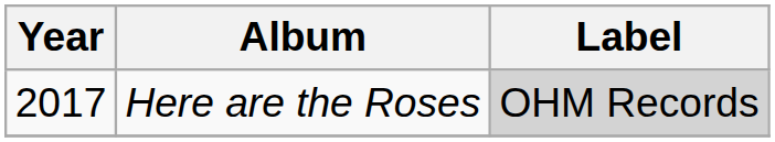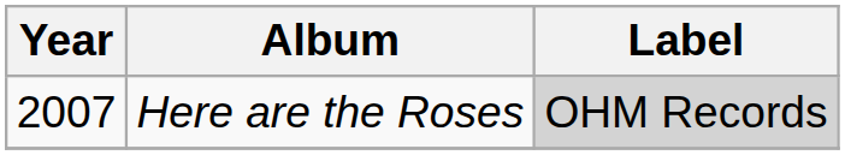Here are the Roses | Year: 2017 -> 2007
